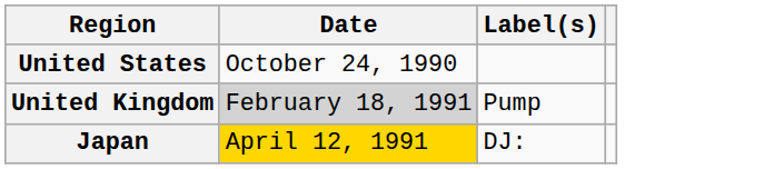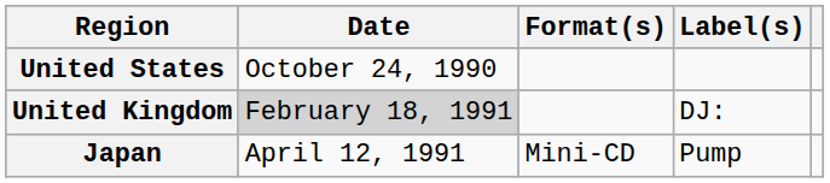+ column: Format(s) | Mini-CD
United Kingdom | Label(s): Pump -> DJ:
Japan | Date: gold background -> no background
Japan | Label(s): DJ: -> Pump
